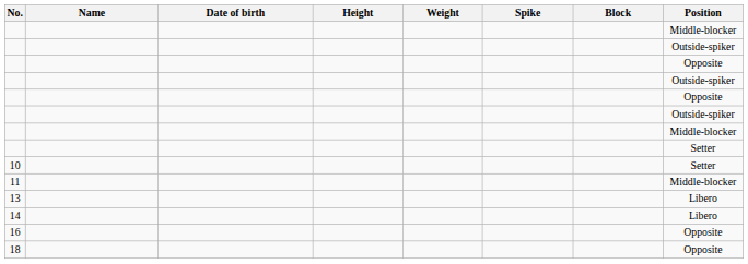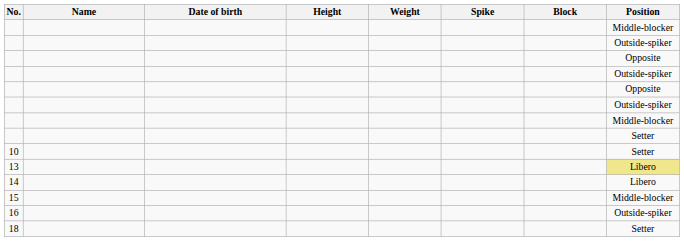- row: 11 | Middle-blocker
13 | Position: no background -> khaki background
+ row: 15 | Middle-blocker
16 | Position: Opposite -> Outside-spiker
18 | Position: Opposite -> Setter
